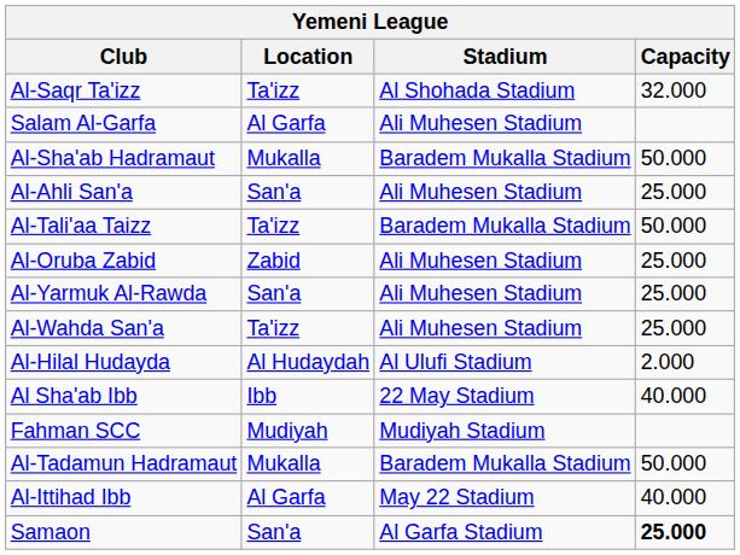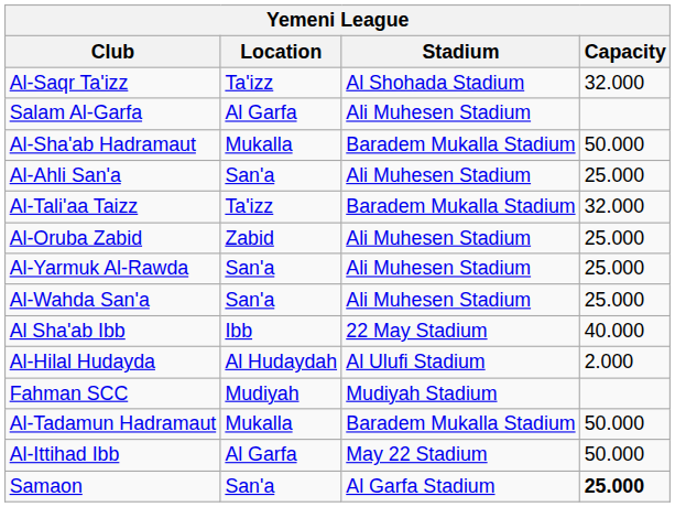Al-Tali'aa Taizz | Capacity: 50.000 -> 32.000
Al-Wahda San'a | Location: Ta'izz -> San'a
rows swapped: Al Sha'ab Ibb <-> Al-Hilal Hudayda
Al-Ittihad Ibb | Capacity: 40.000 -> 50.000
